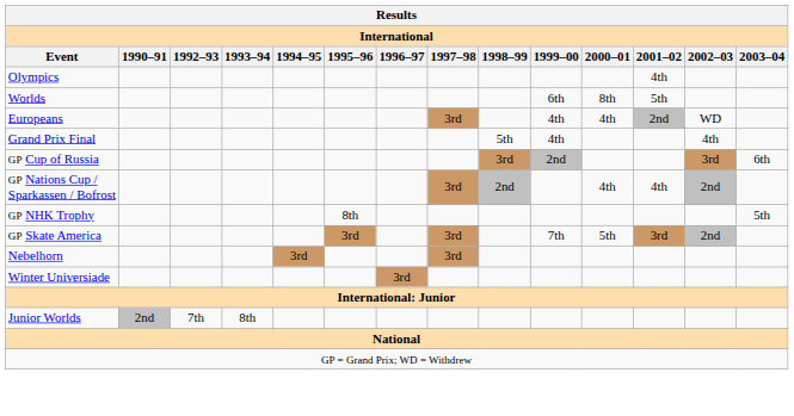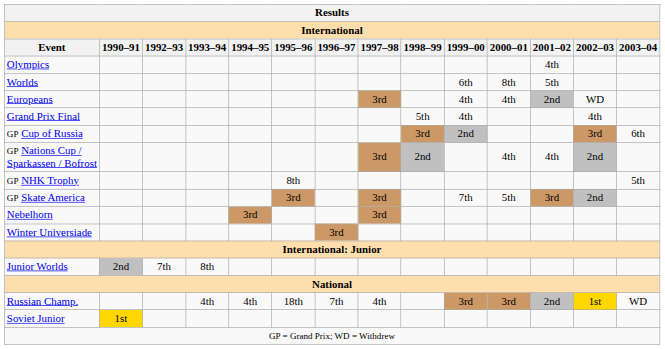+ row: Russian Champ. | 4th | 4th | 18th | 7th | 4th | 3rd | 3rd | 2nd | 1st | WD
+ row: Soviet Junior | 1st
